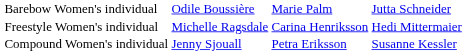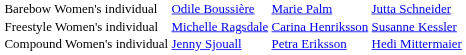Freestyle Women's individual | column 4: Hedi Mittermaier -> Susanne Kessler
Compound Women's individual | column 4: Susanne Kessler -> Hedi Mittermaier
